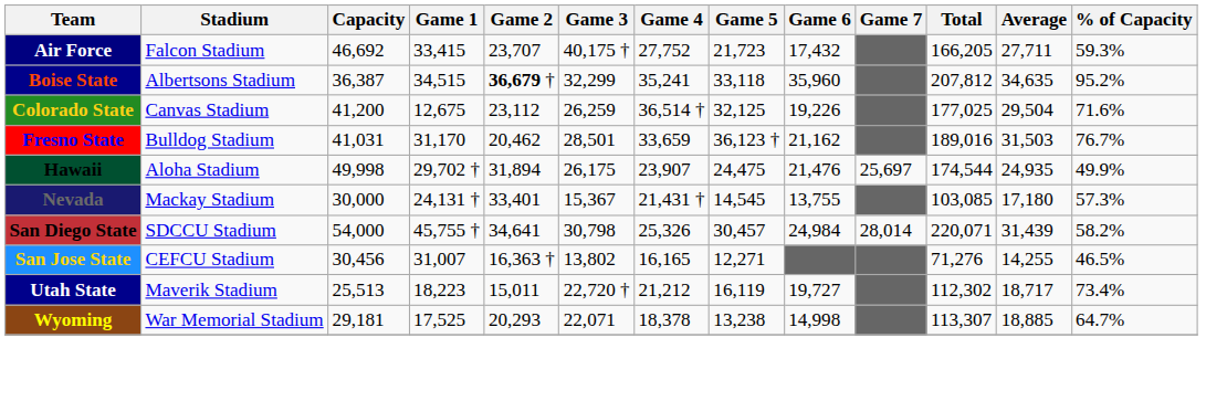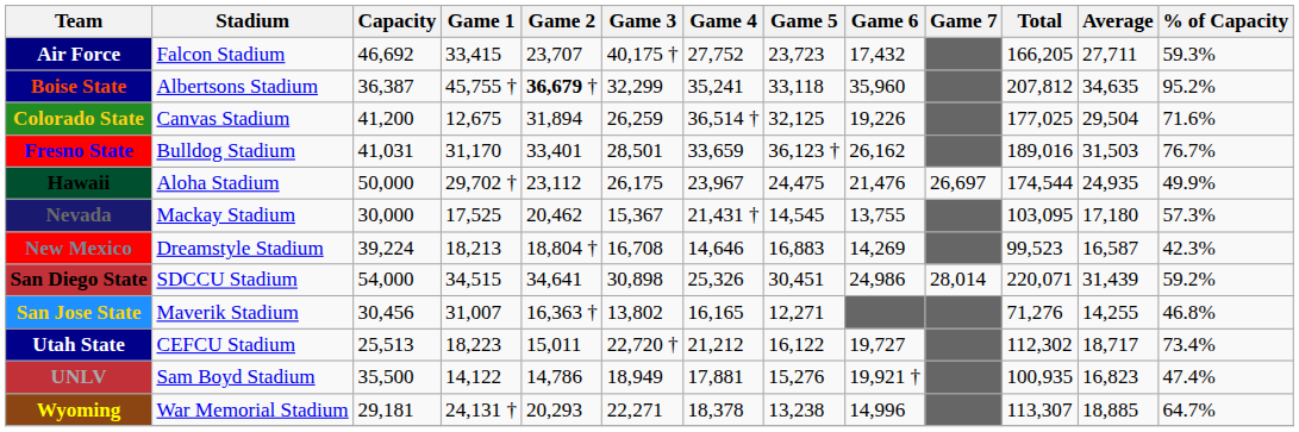Air Force | Game 5: 21,723 -> 23,723
Boise State | Game 1: 34,515 -> 45,755 †
Colorado State | Game 2: 23,112 -> 31,894
Fresno State | Game 2: 20,462 -> 33,401
Fresno State | Game 6: 21,162 -> 26,162
Hawaii | Capacity: 49,998 -> 50,000
Hawaii | Game 2: 31,894 -> 23,112
Hawaii | Game 4: 23,907 -> 23,967
Hawaii | Game 7: 25,697 -> 26,697
Nevada | Game 1: 24,131 † -> 17,525
Nevada | Game 2: 33,401 -> 20,462
Nevada | Total: 103,085 -> 103,095
+ row: New Mexico | Dreamstyle Stadium | 39,224 | 18,213 | 18,804 † | 16,708 | 14,646 | 16,883 | 14,269 | 99,523 | 16,587 | 42.3%
San Diego State | Game 1: 45,755 † -> 34,515
San Diego State | Game 3: 30,798 -> 30,898
San Diego State | Game 5: 30,457 -> 30,451
San Diego State | Game 6: 24,984 -> 24,986
San Diego State | % of Capacity: 58.2% -> 59.2%
San Jose State | Stadium: CEFCU Stadium -> Maverik Stadium
San Jose State | % of Capacity: 46.5% -> 46.8%
Utah State | Stadium: Maverik Stadium -> CEFCU Stadium
Utah State | Game 5: 16,119 -> 16,122
+ row: UNLV | Sam Boyd Stadium | 35,500 | 14,122 | 14,786 | 18,949 | 17,881 | 15,276 | 19,921 † | 100,935 | 16,823 | 47.4%
Wyoming | Game 1: 17,525 -> 24,131 †
Wyoming | Game 3: 22,071 -> 22,271
Wyoming | Game 6: 14,998 -> 14,996
